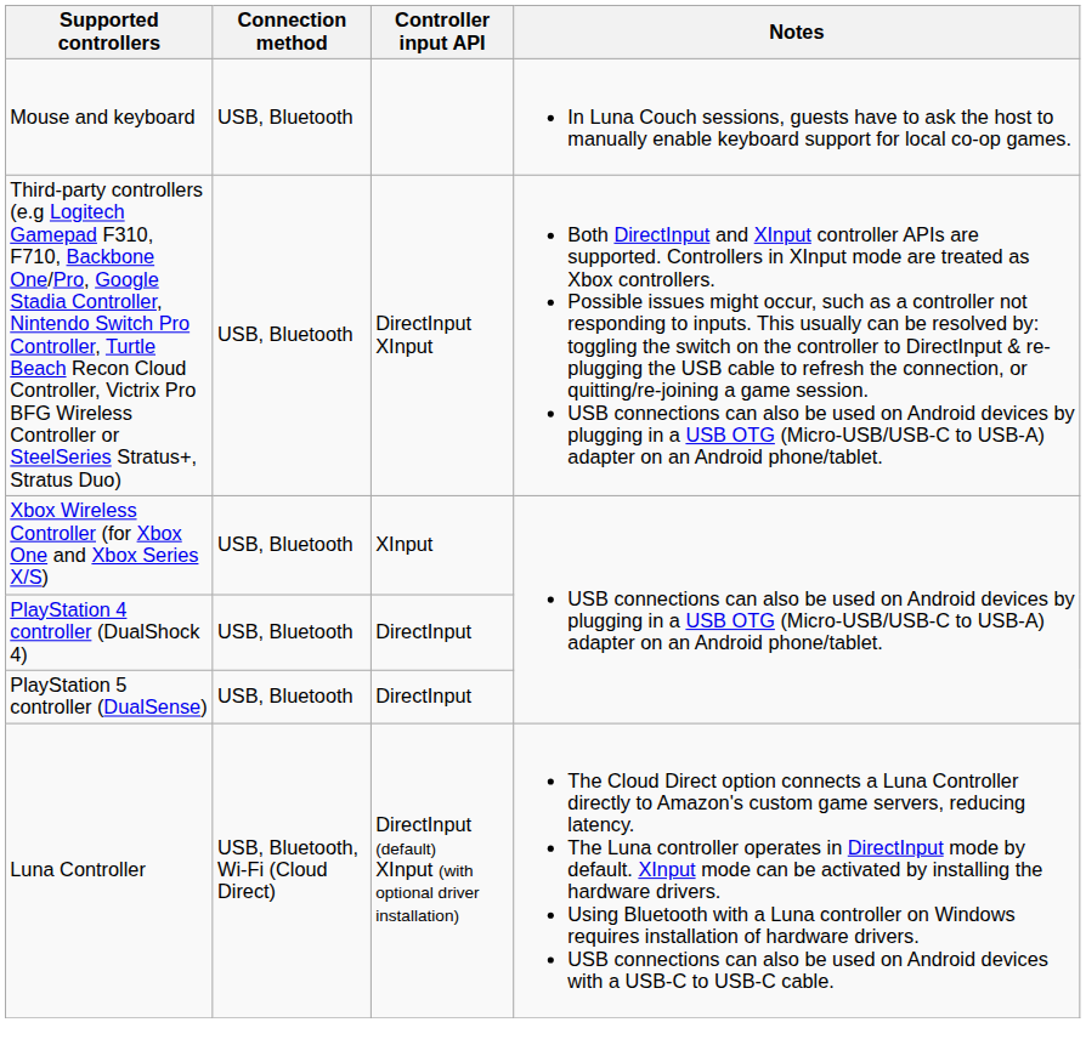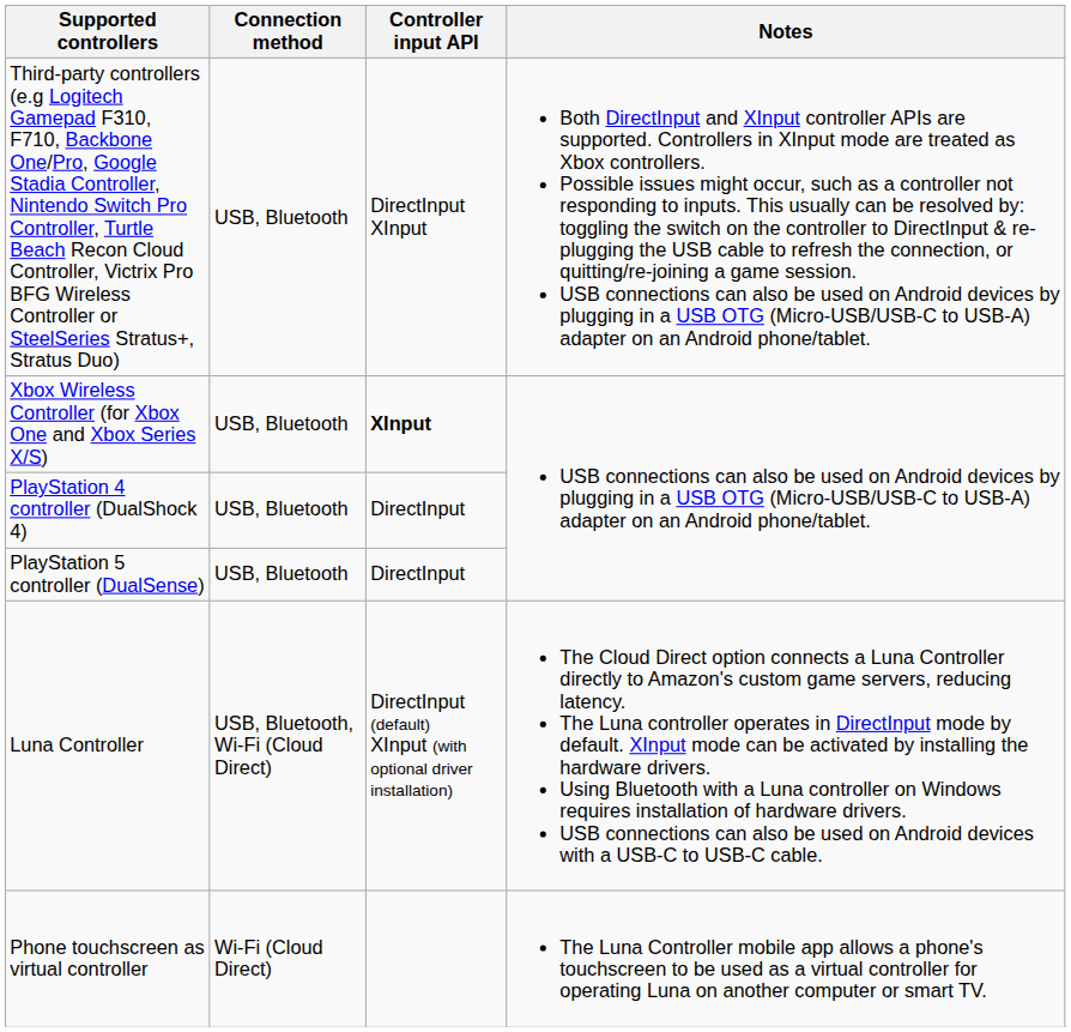- row: Mouse and keyboard | USB, Bluetooth | In Luna Couch sessions, guests have to ask the host to manually enable keyboard support for local co-op games.
Xbox Wireless Controller (for Xbox One and Xbox Series X/S) | Controller input API: normal -> bold
+ row: Phone touchscreen as virtual controller | Wi-Fi (Cloud Direct) | The Luna Controller mobile app allows a phone's touchscreen to be used as a virtual controller for operating Luna on another computer or smart TV.
